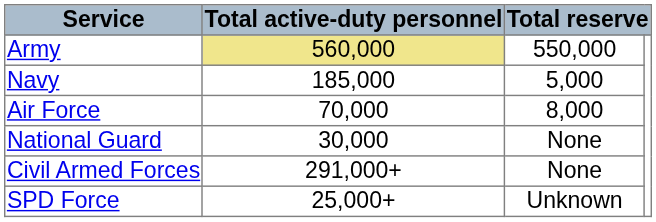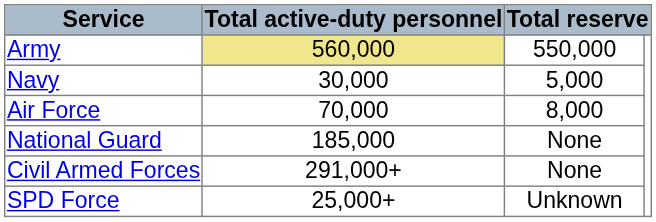Navy | Total active-duty personnel: 185,000 -> 30,000
National Guard | Total active-duty personnel: 30,000 -> 185,000
